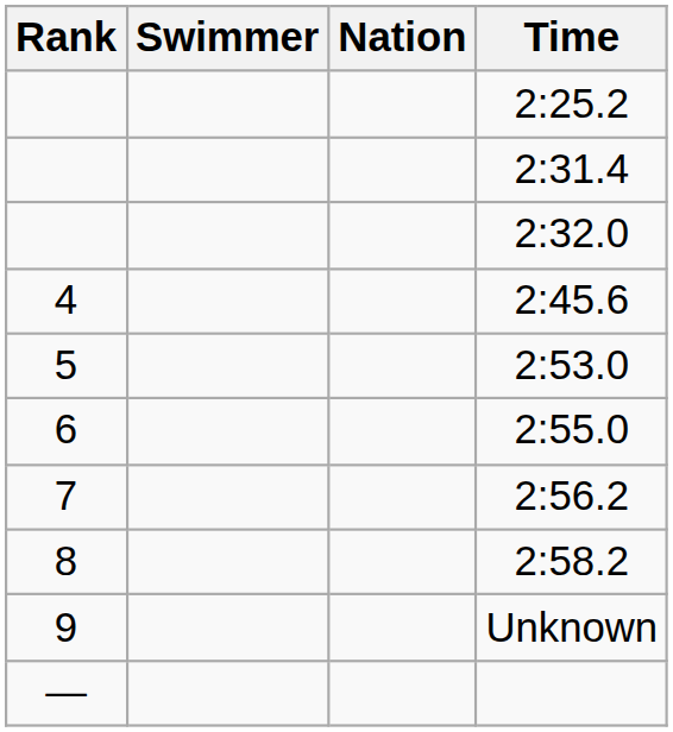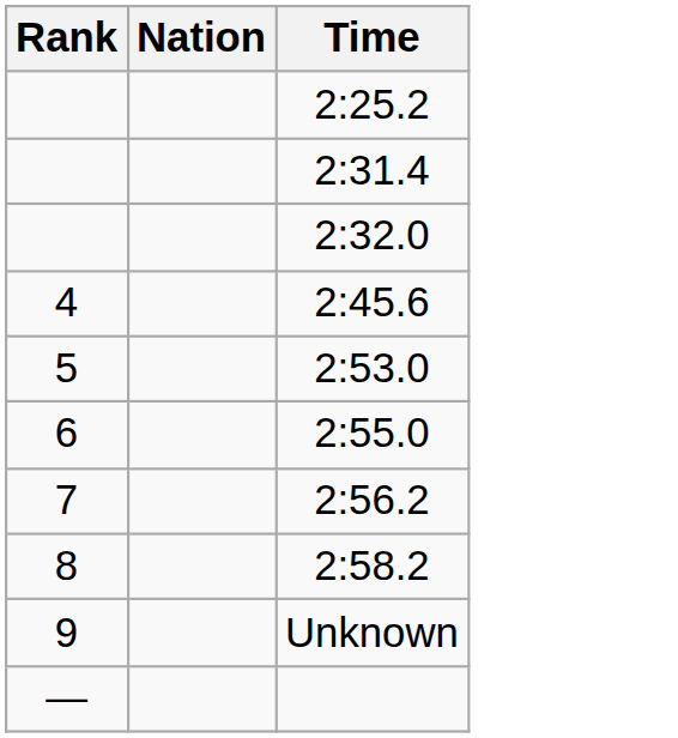- column: Swimmer
